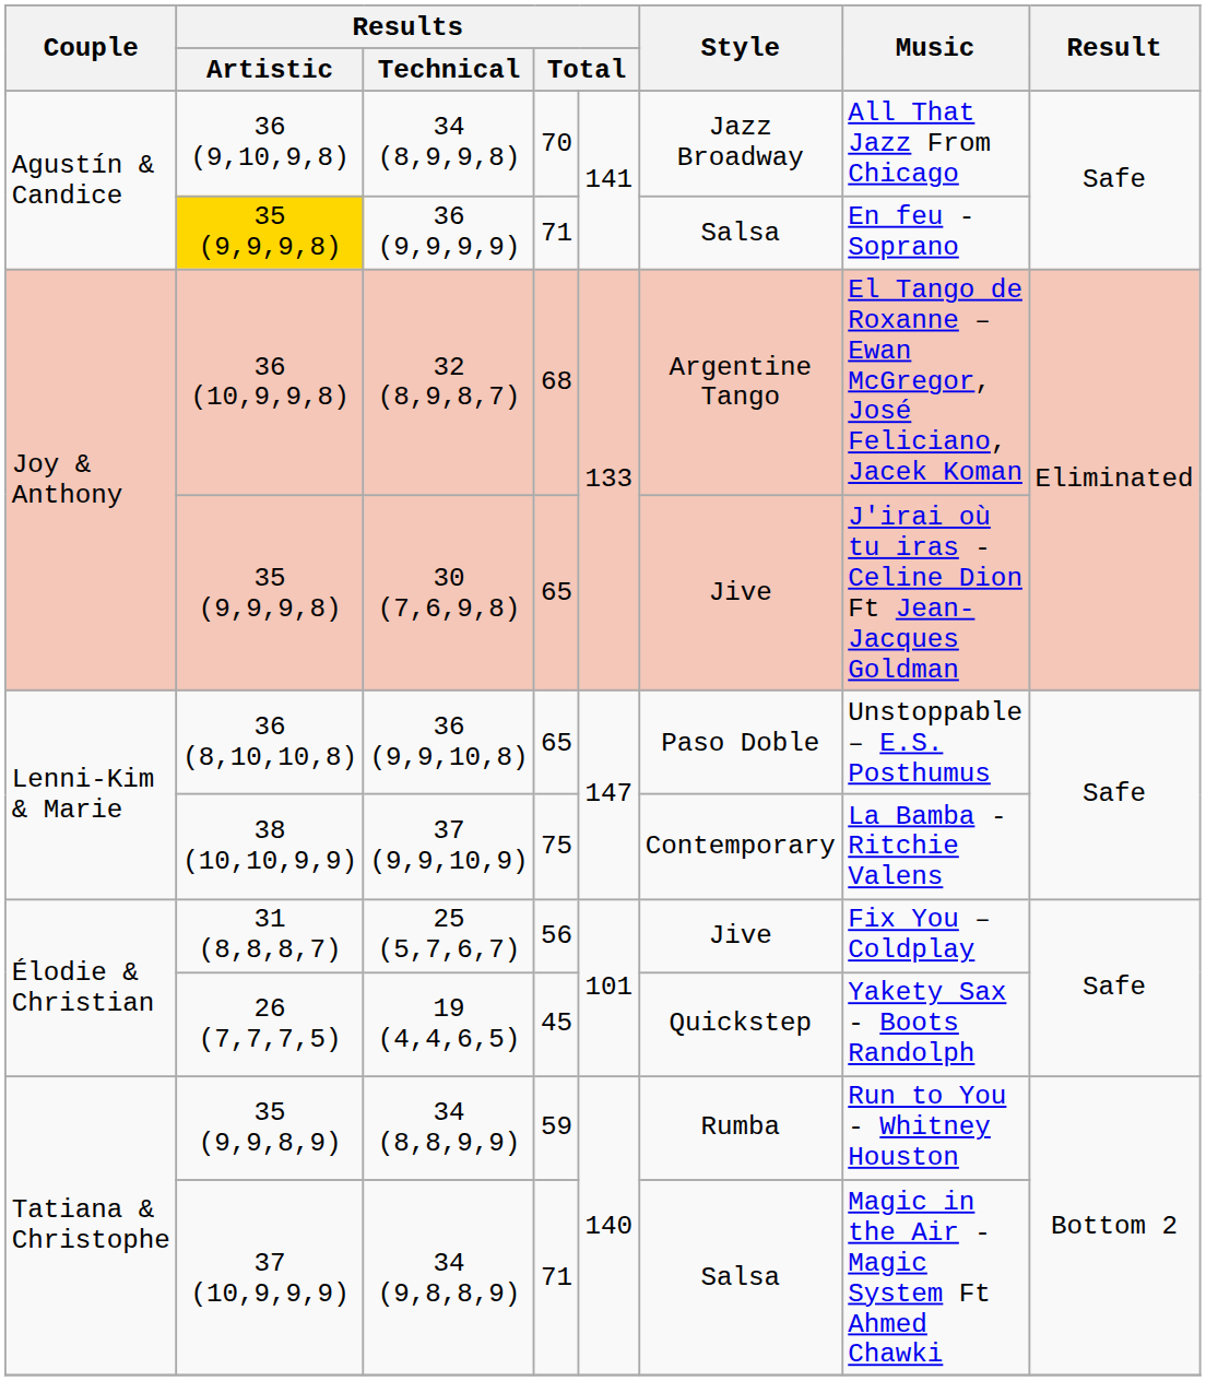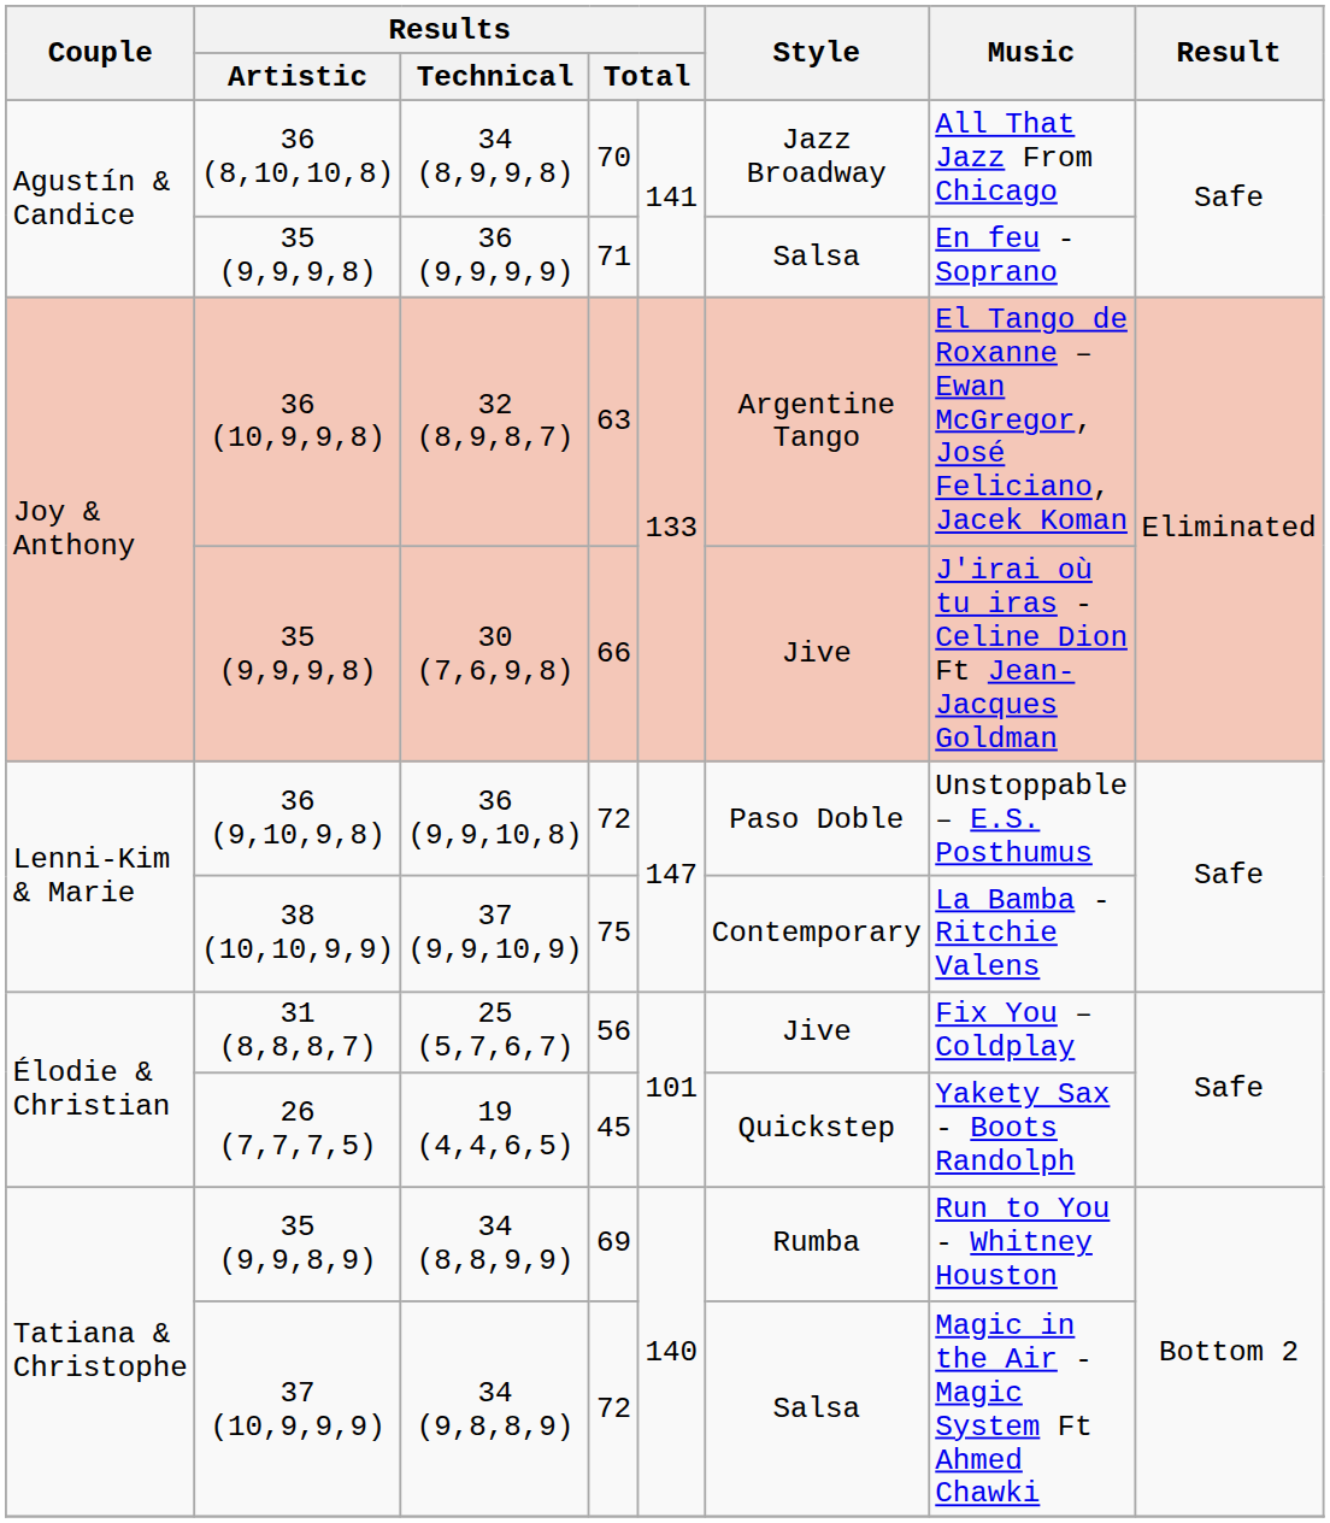34 (8,9,9,8) | Results / Artistic: 36 (9,10,9,8) -> 36 (8,10,10,8)
36 (9,9,9,9) | Results / Artistic: gold background -> no background
32 (8,9,8,7) | column 4: 68 -> 63
30 (7,6,9,8) | column 4: 65 -> 66
36 (9,9,10,8) | Results / Artistic: 36 (8,10,10,8) -> 36 (9,10,9,8)
36 (9,9,10,8) | column 4: 65 -> 72
34 (8,8,9,9) | column 4: 59 -> 69
34 (9,8,8,9) | column 4: 71 -> 72
